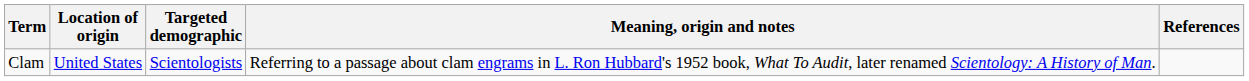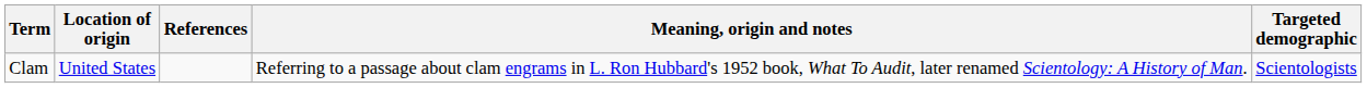columns swapped: Targeted demographic <-> References
